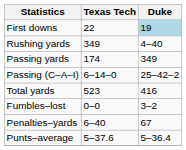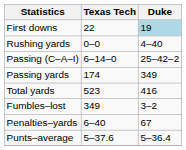Rushing yards | Texas Tech: 349 -> 0–0
rows swapped: Passing (C–A–I) <-> Passing yards
Fumbles–lost | Texas Tech: 0–0 -> 349
